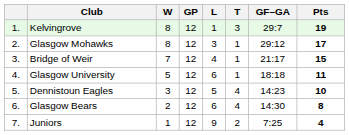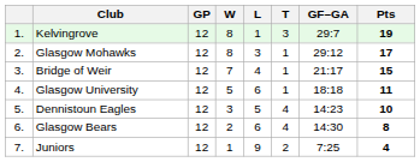columns swapped: GP <-> W
